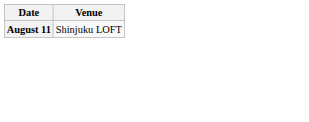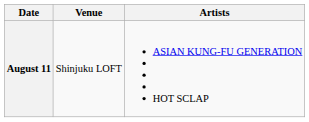+ column: Artists | ASIAN KUNG-FU GENERATION HOT SCLAP
